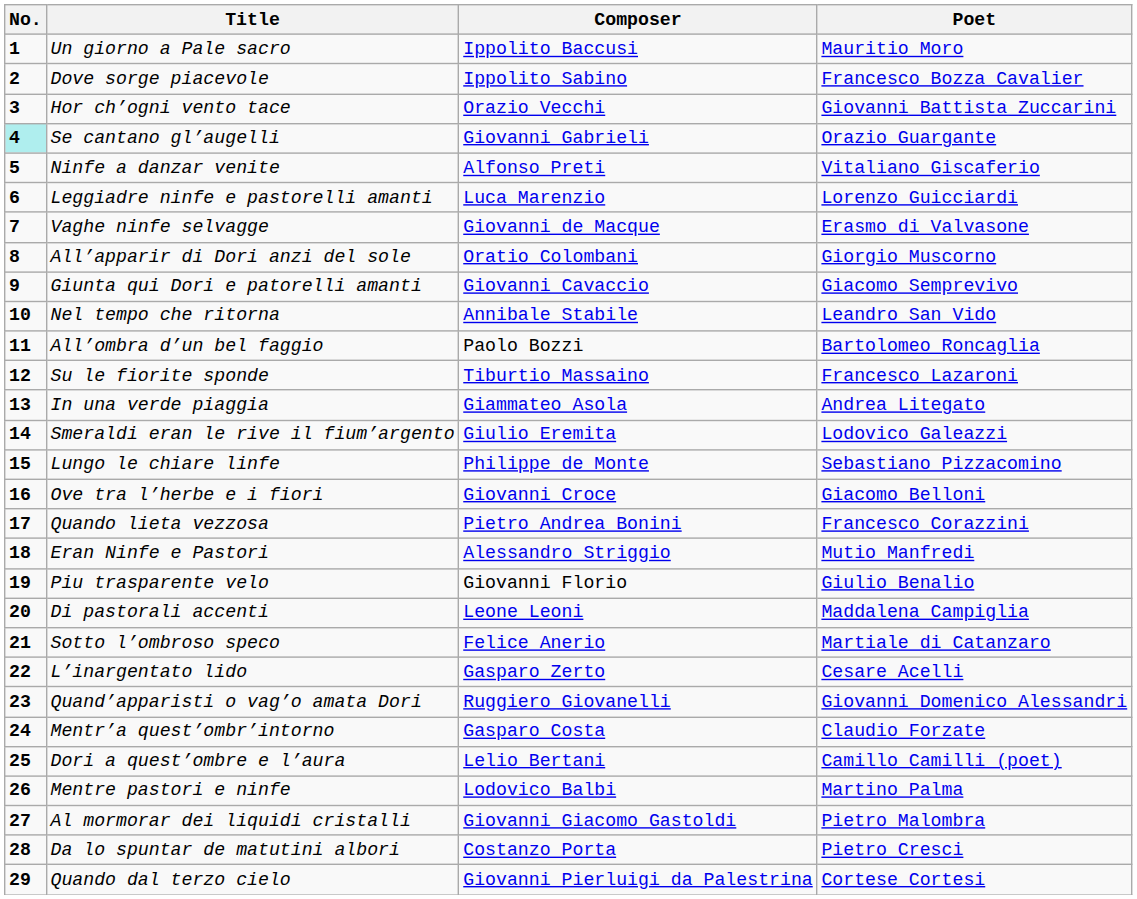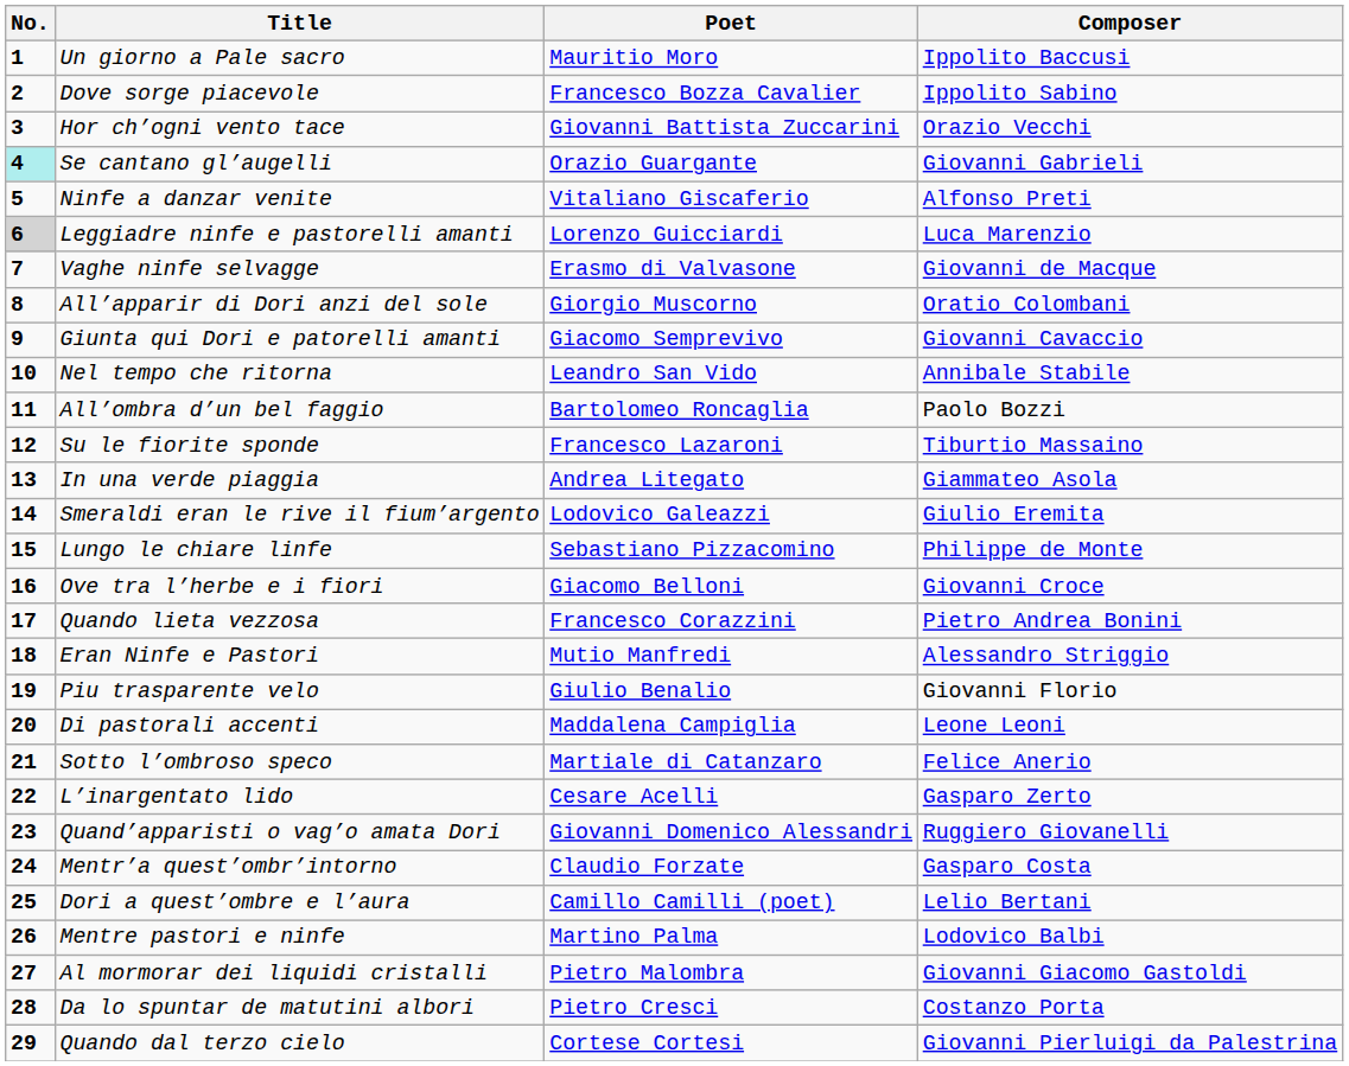columns swapped: Poet <-> Composer
Leggiadre ninfe e pastorelli amanti | No.: no background -> lightgrey background
